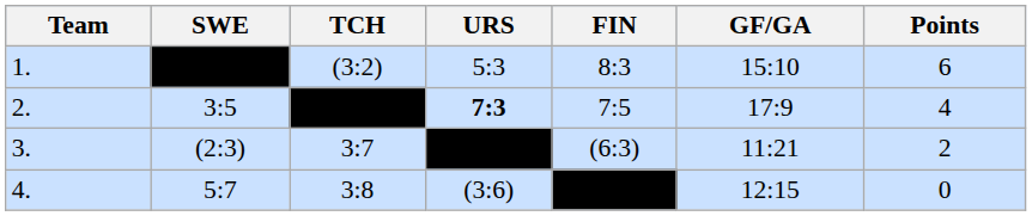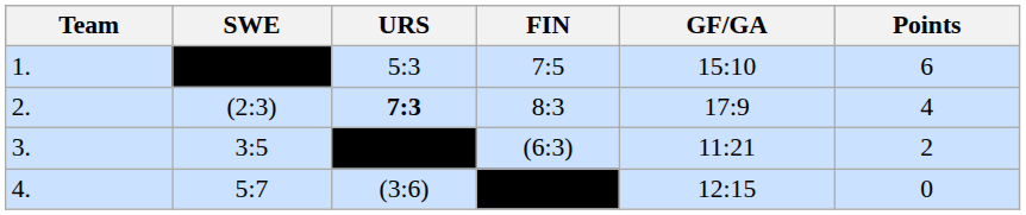- column: TCH | (3:2) | 3:7 | 3:8
1. | FIN: 8:3 -> 7:5
2. | SWE: 3:5 -> (2:3)
2. | FIN: 7:5 -> 8:3
3. | SWE: (2:3) -> 3:5
